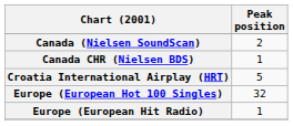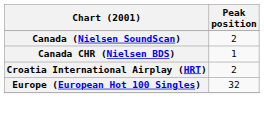Croatia International Airplay (HRT) | Peak position: 5 -> 2
- row: Europe (European Hit Radio) | 1
